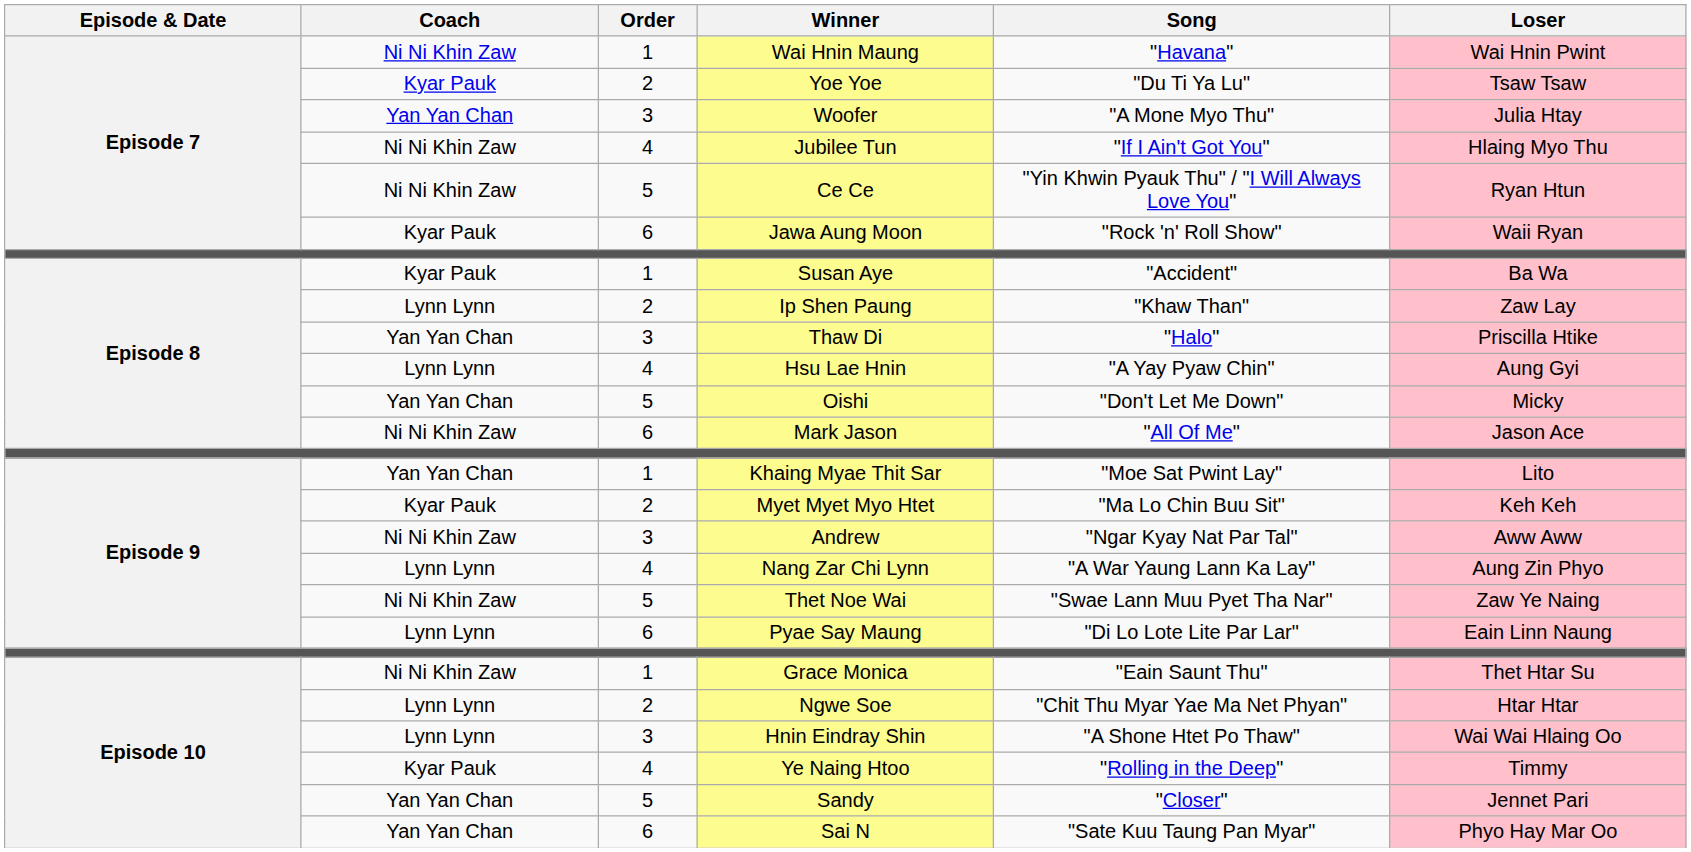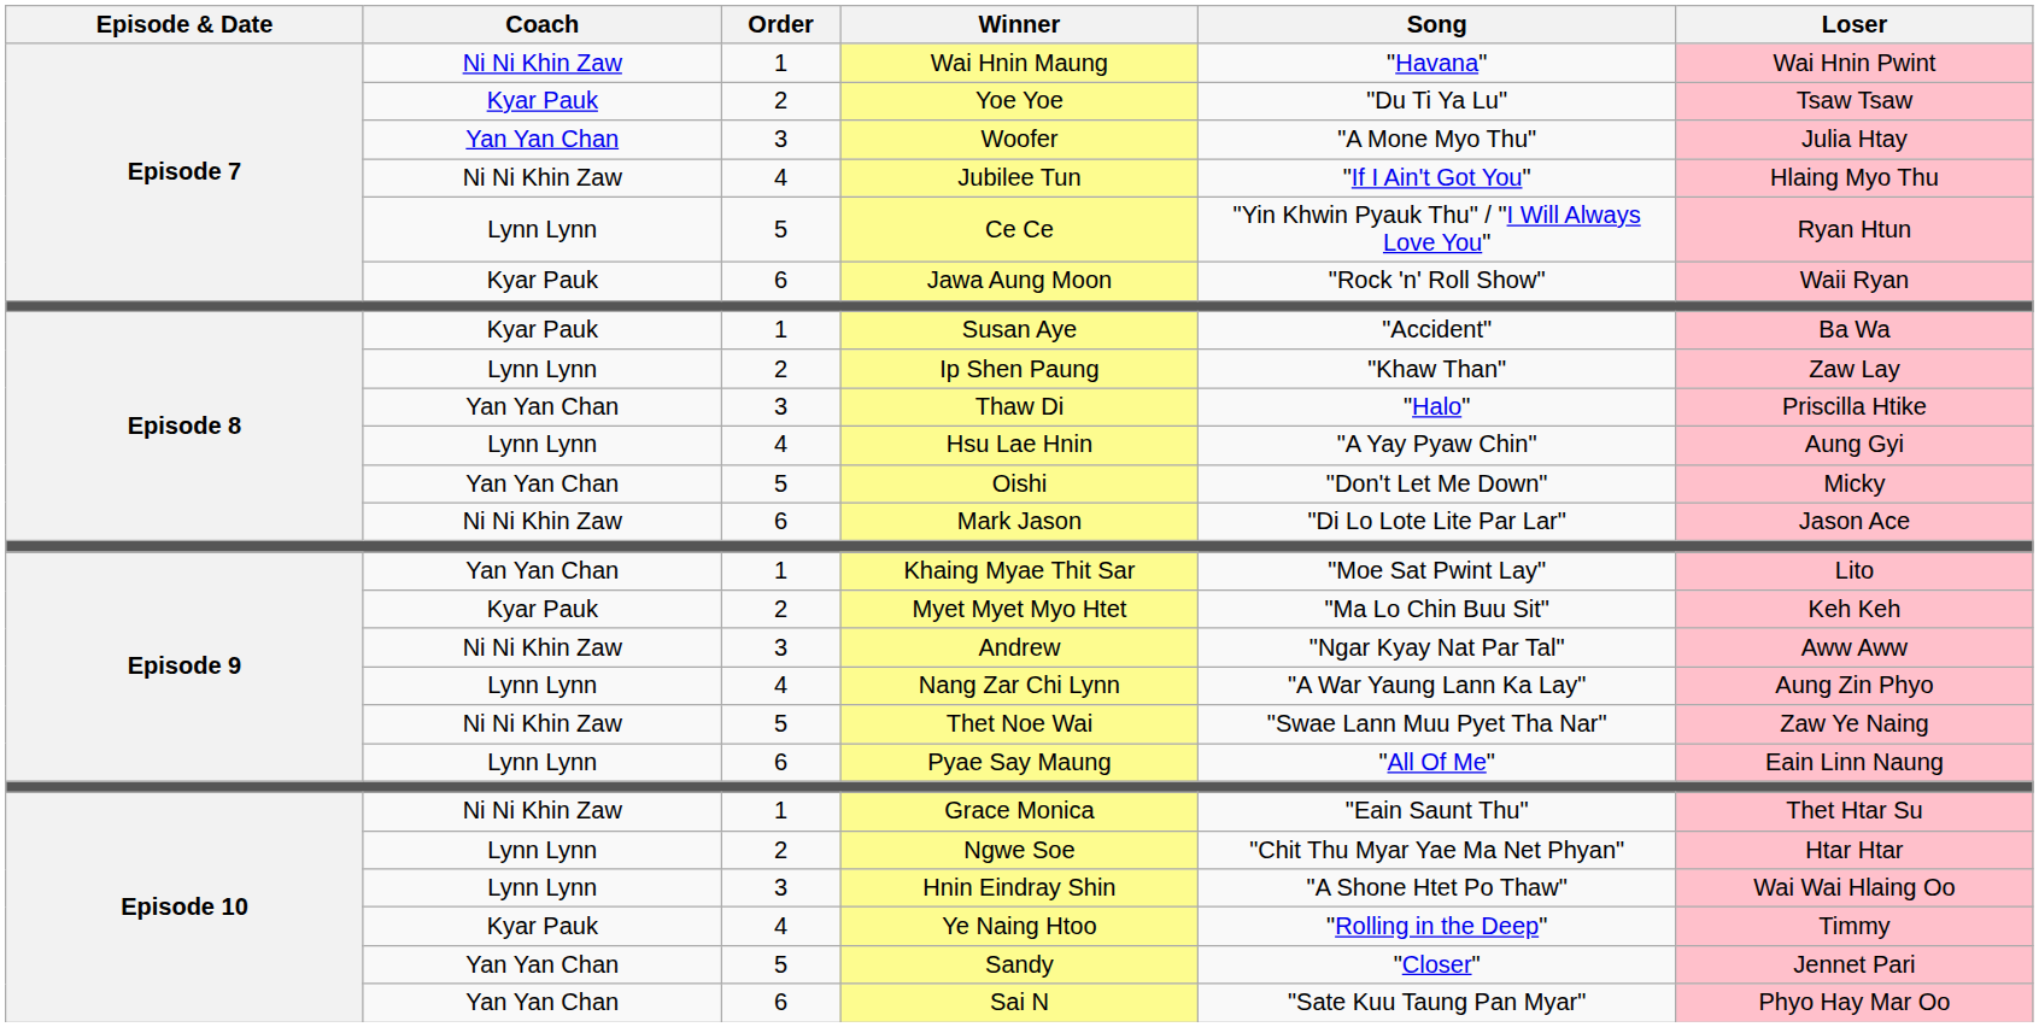Ce Ce | Coach: Ni Ni Khin Zaw -> Lynn Lynn
Mark Jason | Song: "All Of Me" -> "Di Lo Lote Lite Par Lar"
Pyae Say Maung | Song: "Di Lo Lote Lite Par Lar" -> "All Of Me"
